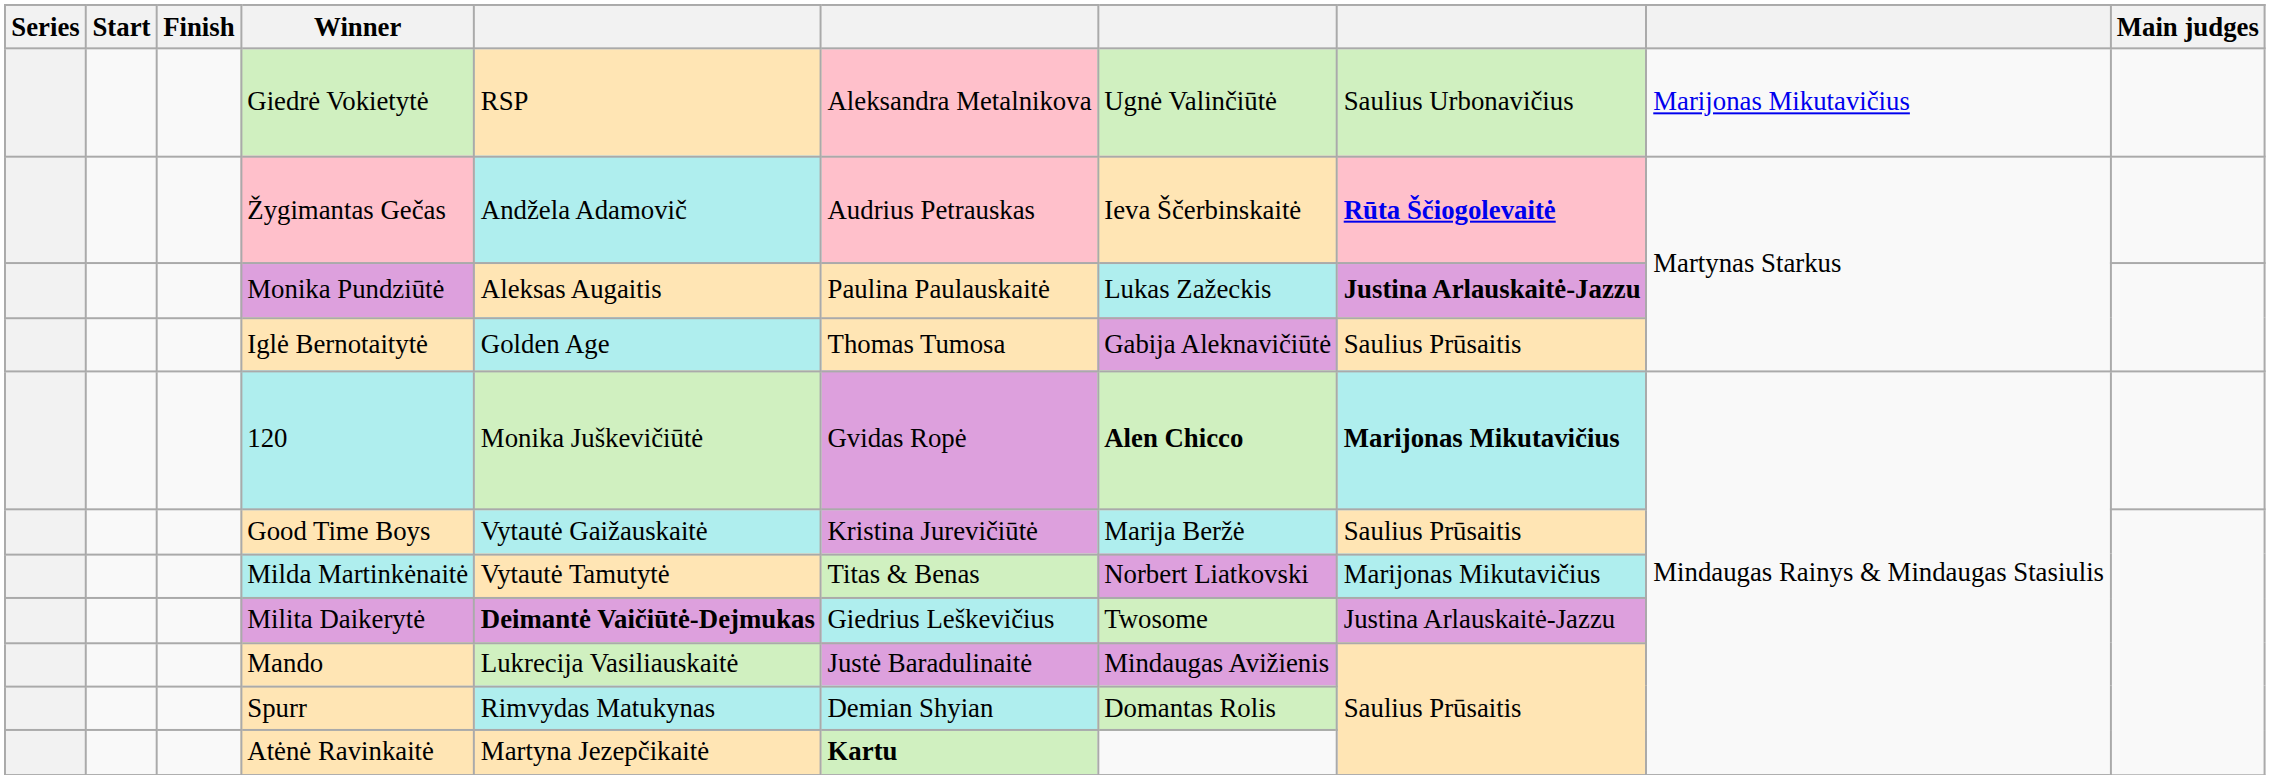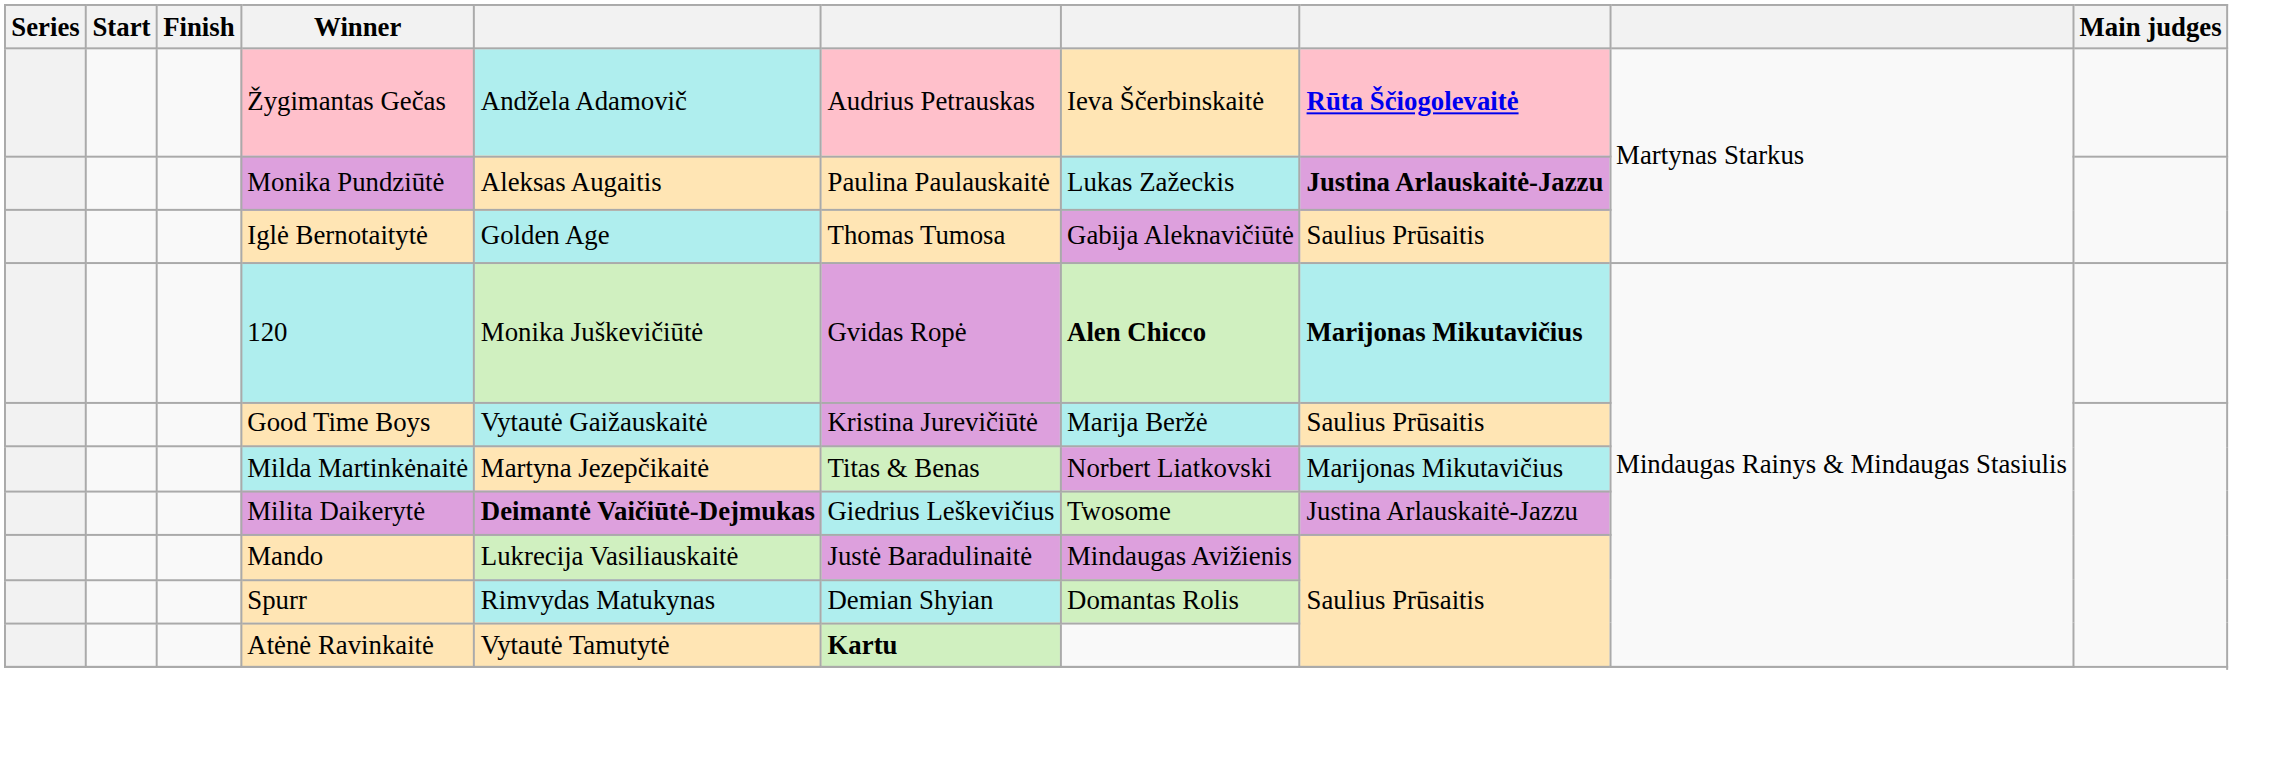- row: Giedrė Vokietytė | RSP | Aleksandra Metalnikova | Ugnė Valinčiūtė | Saulius Urbonavičius | Marijonas Mikutavičius
Milda Martinkėnaitė | column 5: Vytautė Tamutytė -> Martyna Jezepčikaitė
Atėnė Ravinkaitė | column 5: Martyna Jezepčikaitė -> Vytautė Tamutytė
